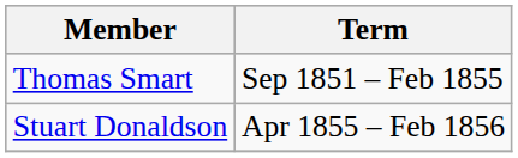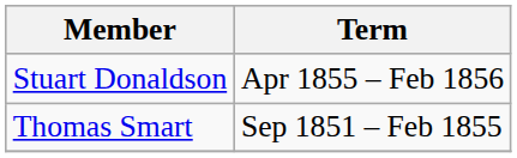rows swapped: Thomas Smart <-> Stuart Donaldson
